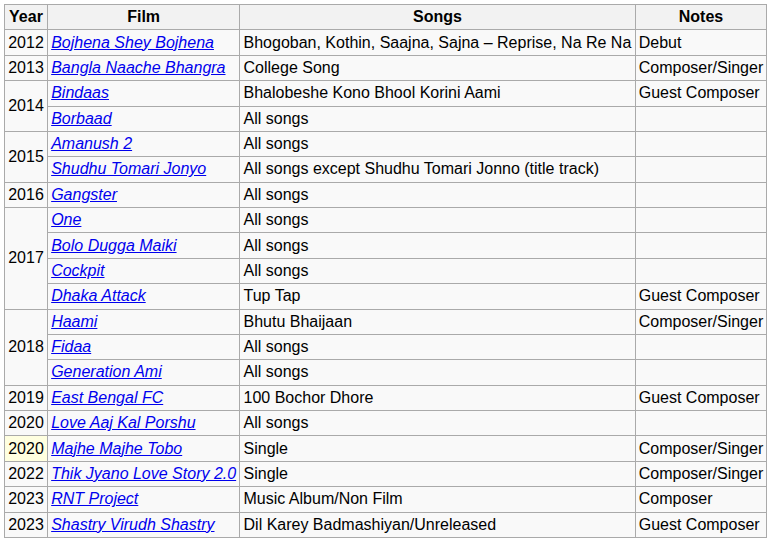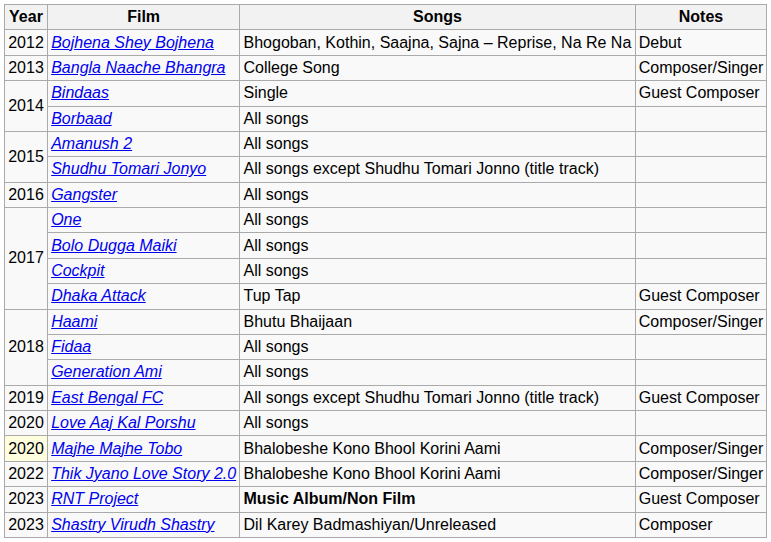Bindaas | Songs: Bhalobeshe Kono Bhool Korini Aami -> Single
East Bengal FC | Songs: 100 Bochor Dhore -> All songs except Shudhu Tomari Jonno (title track)
Majhe Majhe Tobo | Songs: Single -> Bhalobeshe Kono Bhool Korini Aami
Thik Jyano Love Story 2.0 | Songs: Single -> Bhalobeshe Kono Bhool Korini Aami
RNT Project | Songs: normal -> bold
RNT Project | Notes: Composer -> Guest Composer
Shastry Virudh Shastry | Notes: Guest Composer -> Composer
